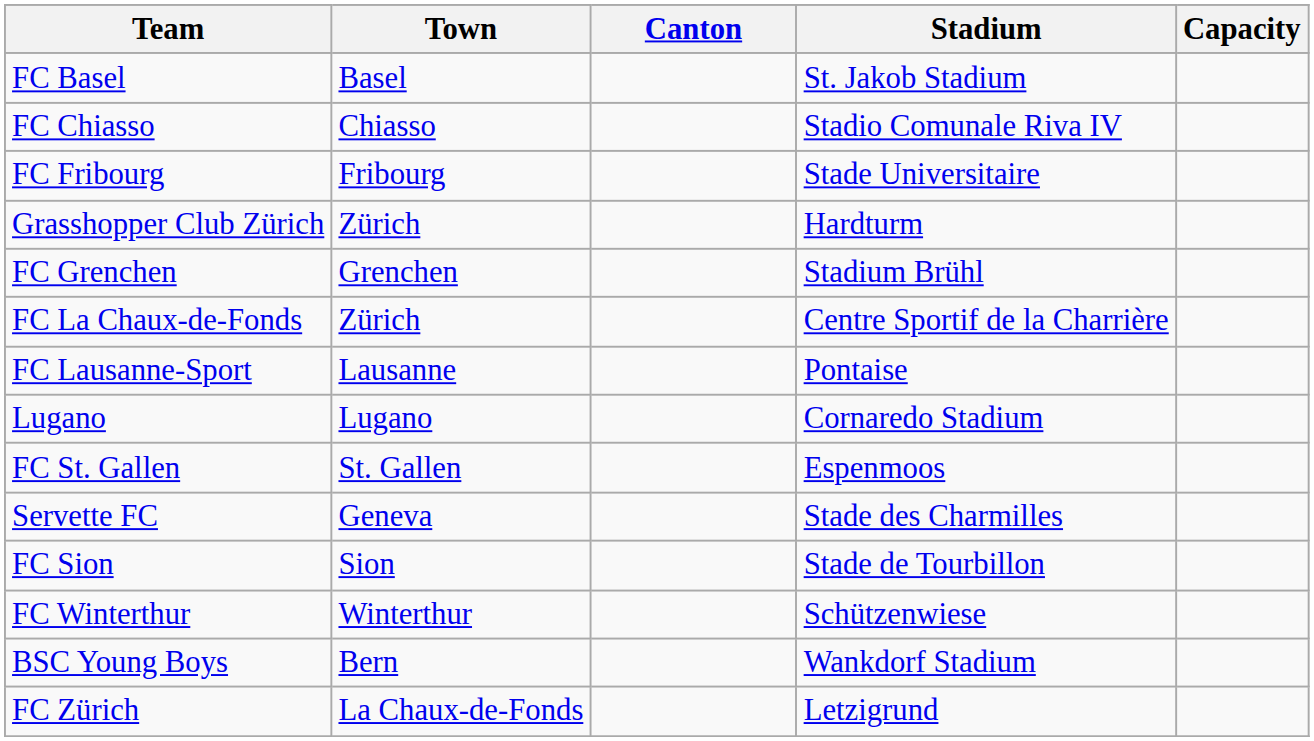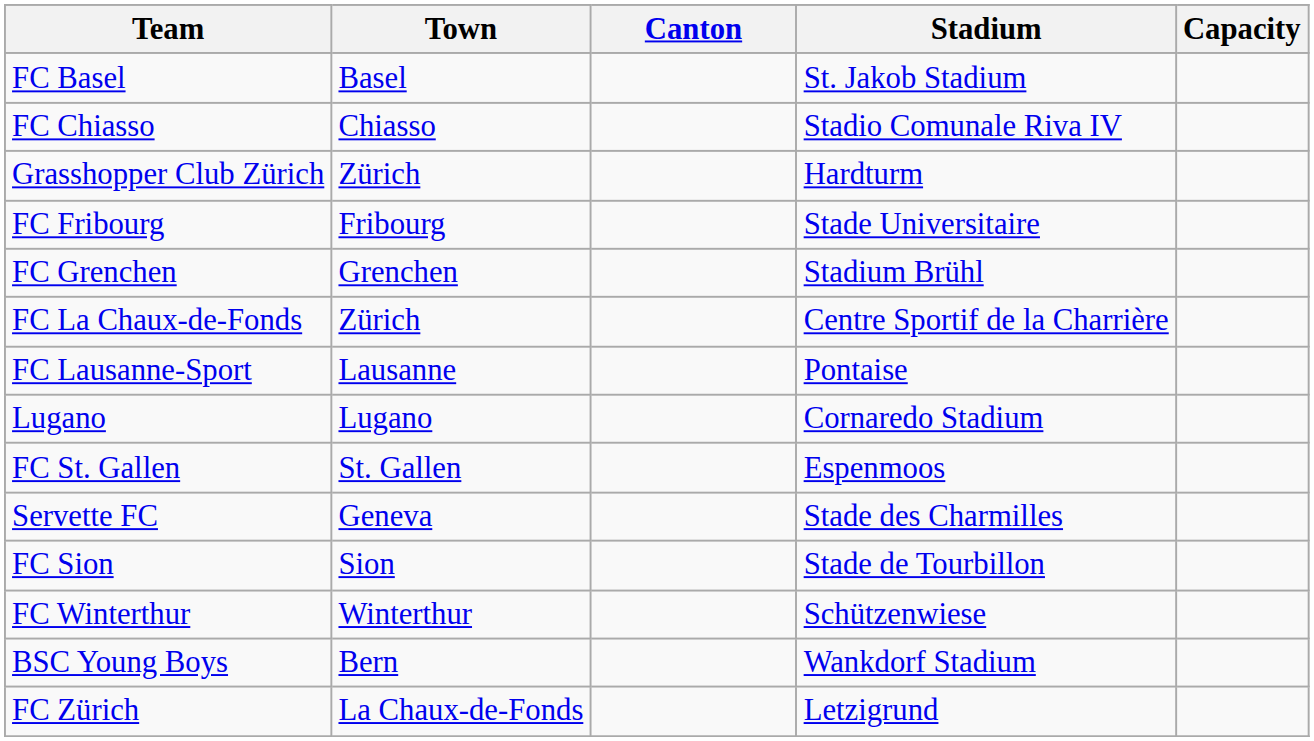rows swapped: FC Fribourg <-> Grasshopper Club Zürich
